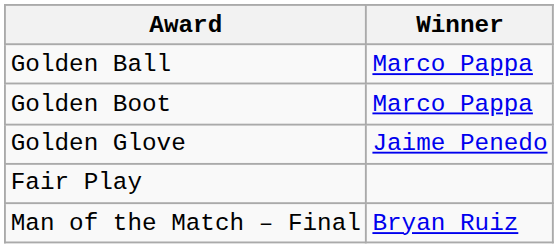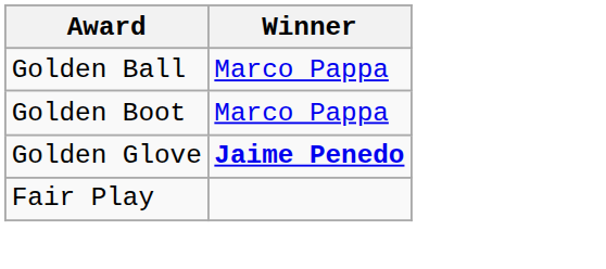Golden Glove | Winner: normal -> bold
- row: Man of the Match – Final | Bryan Ruiz
